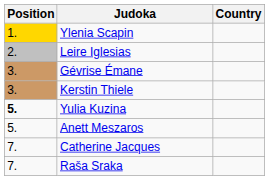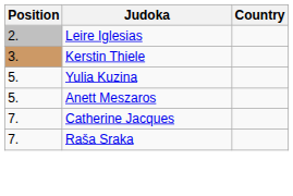- row: 1. | Ylenia Scapin
- row: 3. | Gévrise Émane
Yulia Kuzina | Position: bold -> normal
